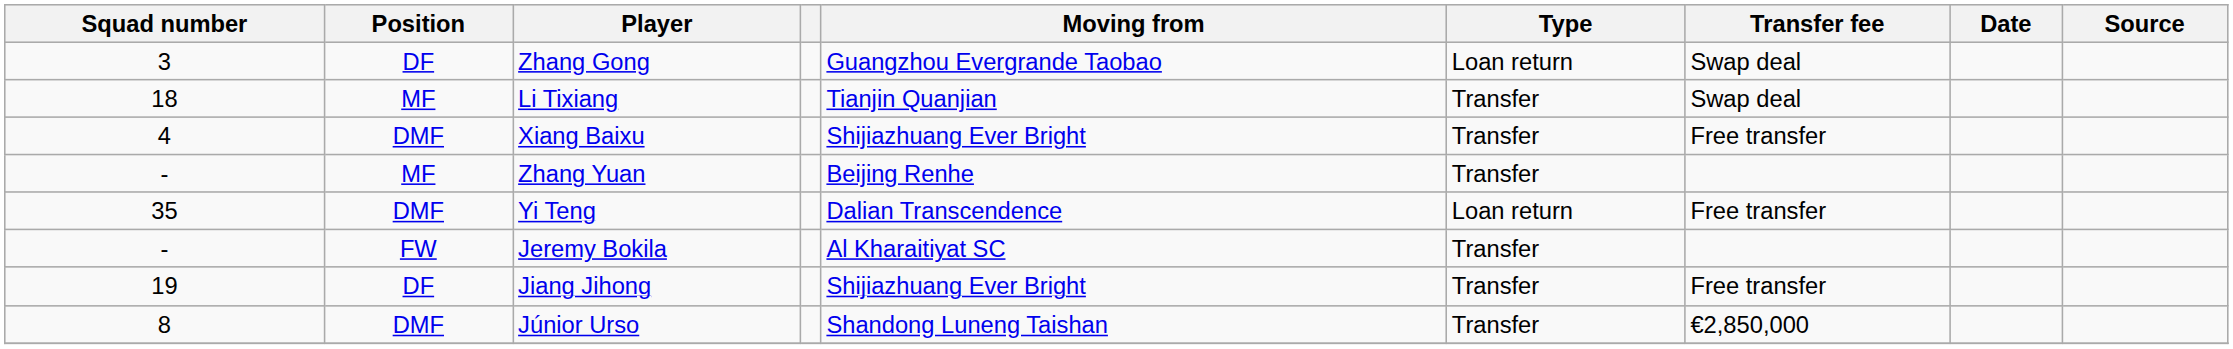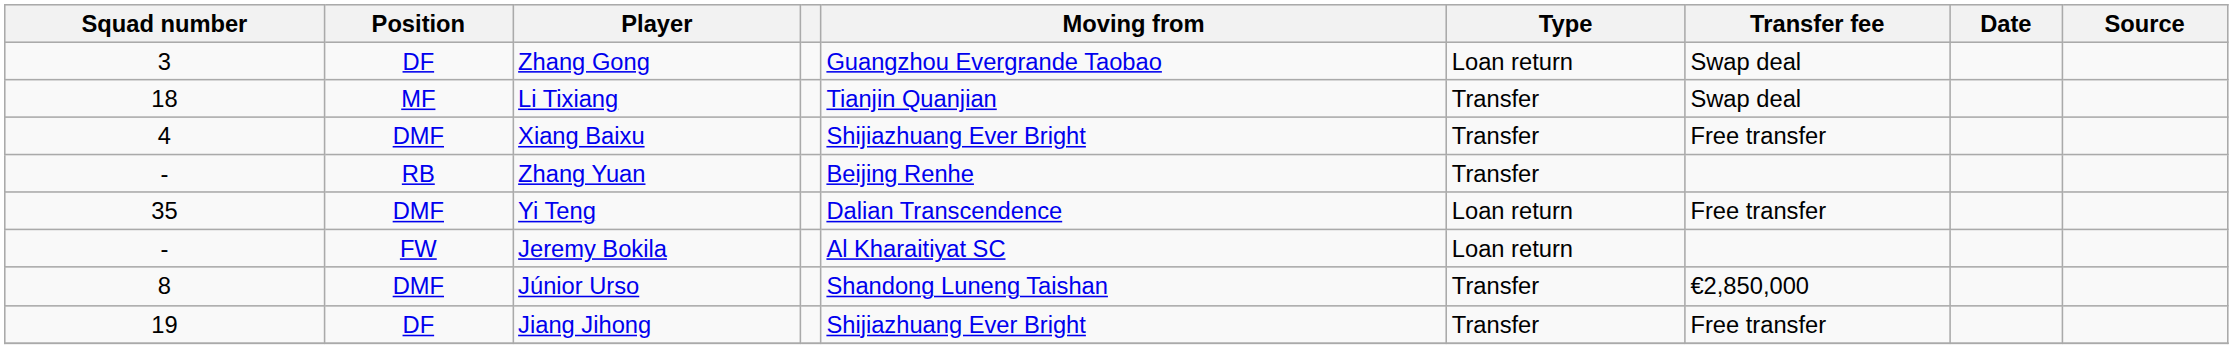Zhang Yuan | Position: MF -> RB
Jeremy Bokila | Type: Transfer -> Loan return
rows swapped: Júnior Urso <-> Jiang Jihong
